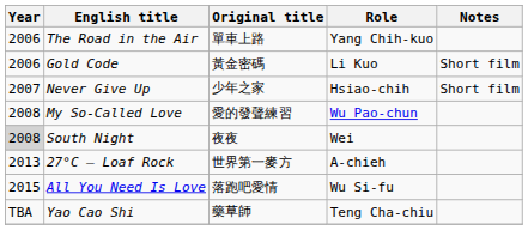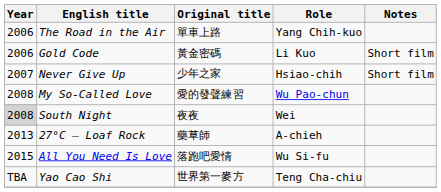27°C – Loaf Rock | Original title: 世界第一麥方 -> 藥草師
Yao Cao Shi | Original title: 藥草師 -> 世界第一麥方
